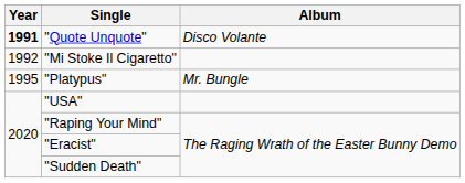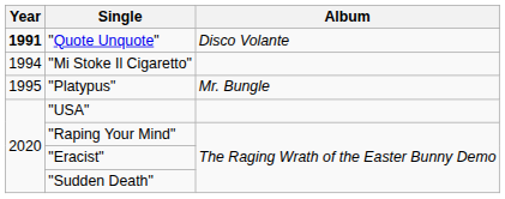"Mi Stoke Il Cigaretto" | Year: 1992 -> 1994
